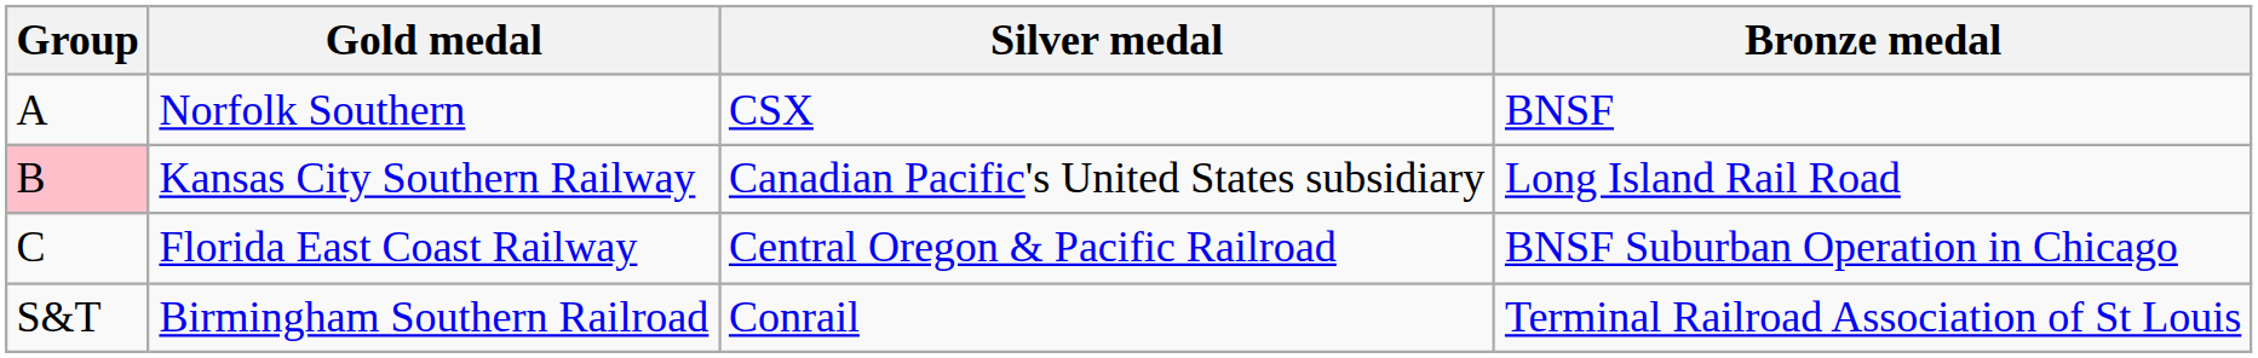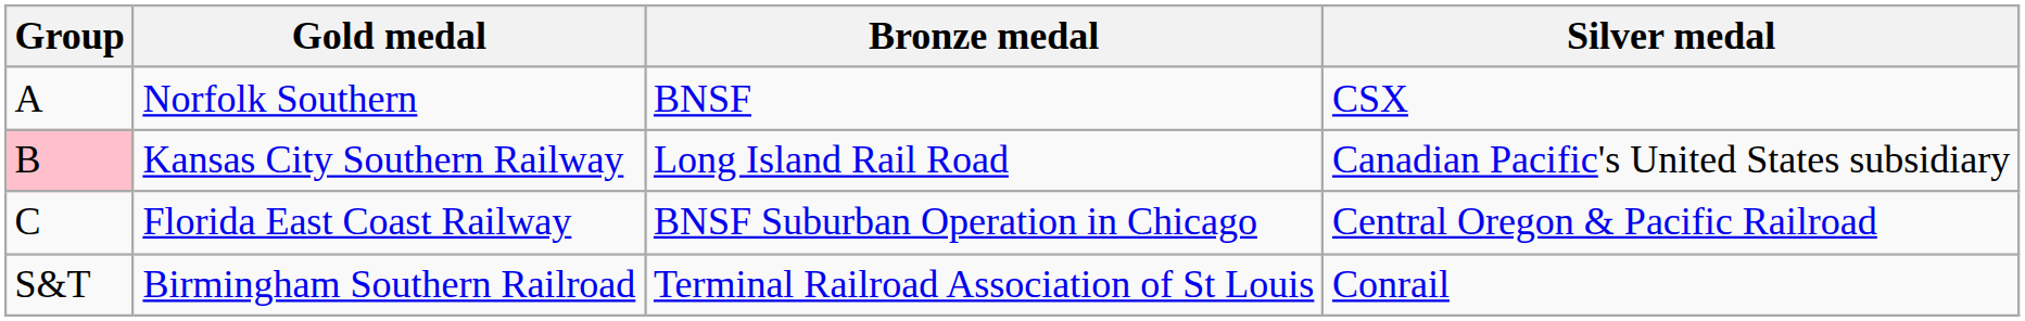columns swapped: Silver medal <-> Bronze medal
